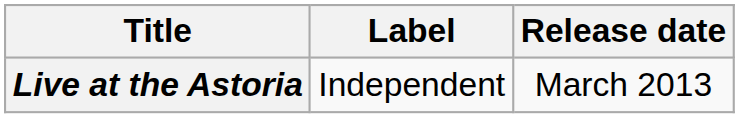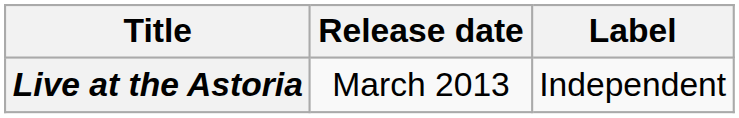columns swapped: Release date <-> Label
